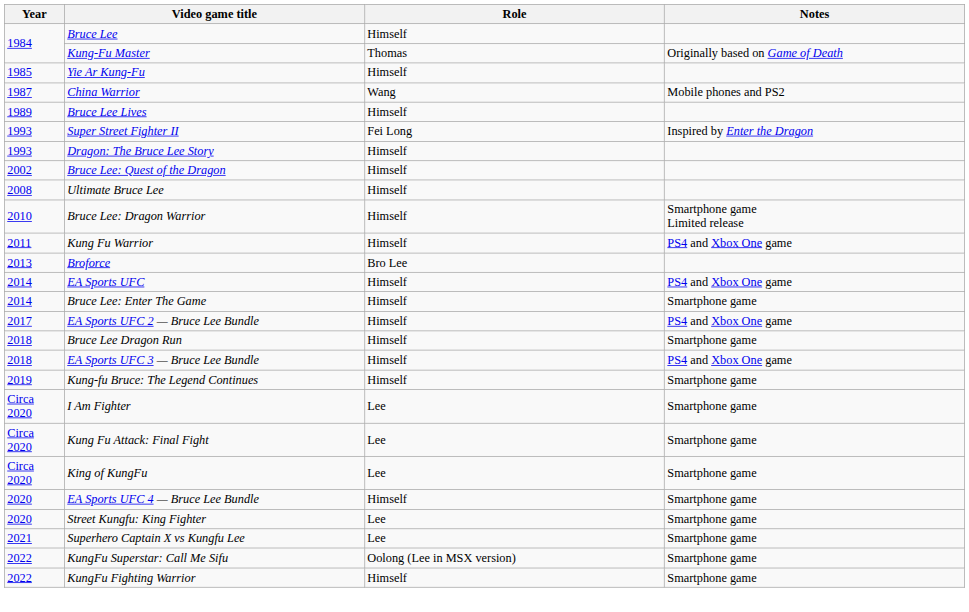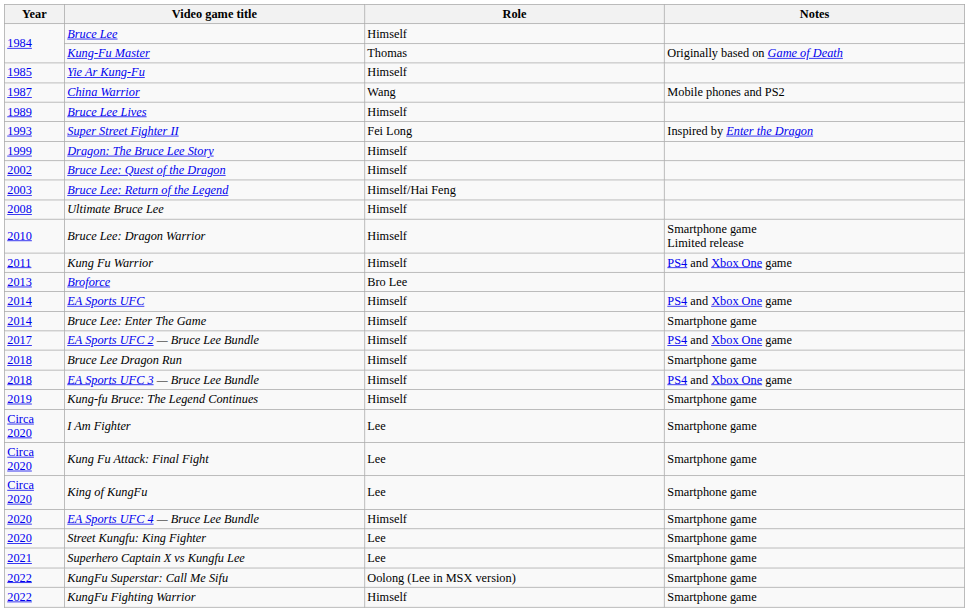Dragon: The Bruce Lee Story | Year: 1993 -> 1999
+ row: 2003 | Bruce Lee: Return of the Legend | Himself/Hai Feng
